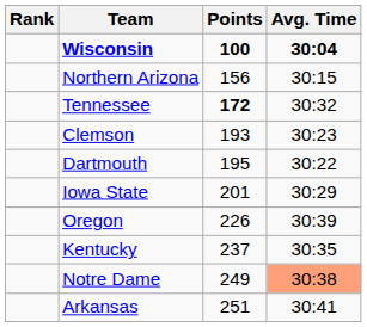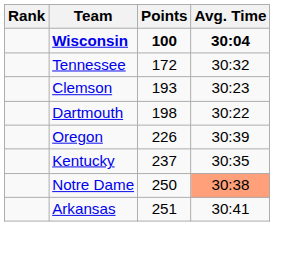- row: Northern Arizona | 156 | 30:15
Tennessee | Points: bold -> normal
Dartmouth | Points: 195 -> 198
- row: Iowa State | 201 | 30:29
Notre Dame | Points: 249 -> 250
